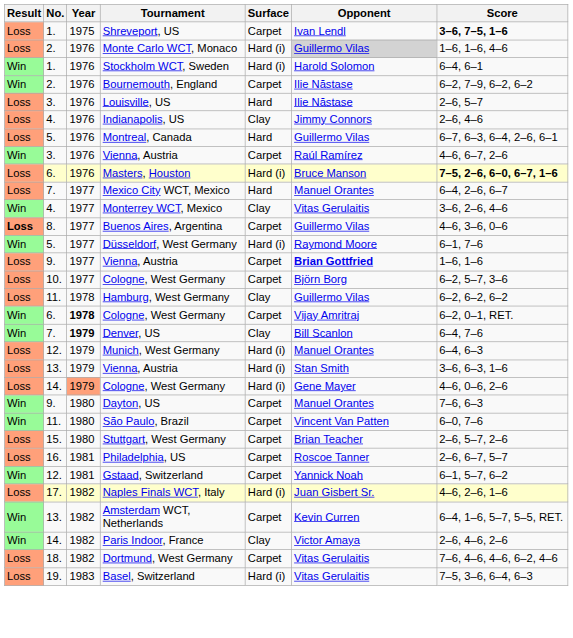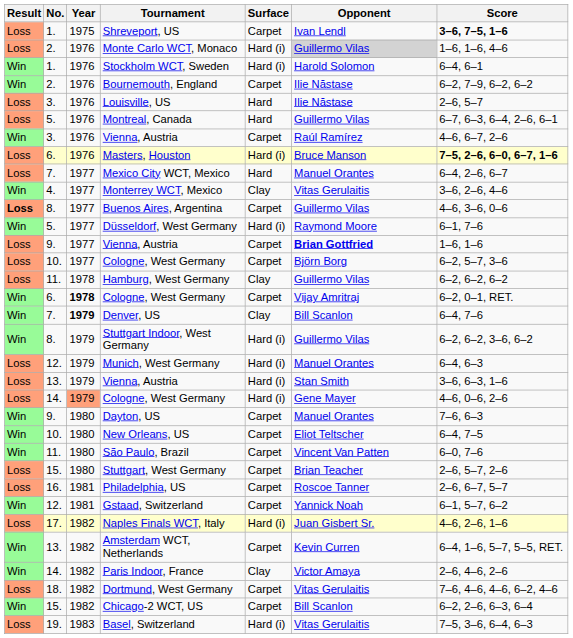- row: Loss | 4. | 1976 | Indianapolis, US | Clay | Jimmy Connors | 2–6, 4–6
+ row: Win | 8. | 1979 | Stuttgart Indoor, West Germany | Hard (i) | Guillermo Vilas | 6–2, 6–2, 3–6, 6–2
+ row: Win | 10. | 1980 | New Orleans, US | Carpet | Eliot Teltscher | 6–4, 7–5
+ row: Win | 15. | 1982 | Chicago-2 WCT, US | Carpet | Bill Scanlon | 6–2, 2–6, 6–3, 6–4
